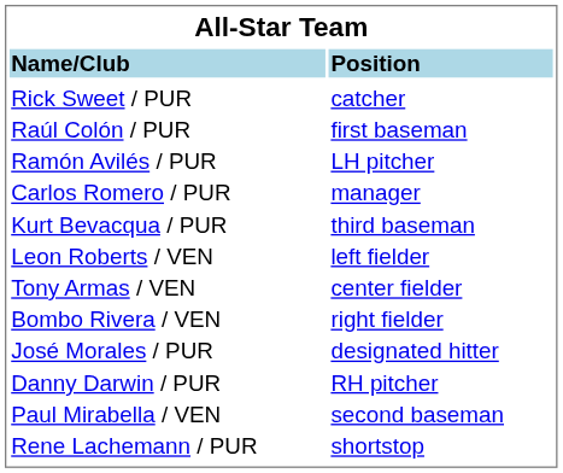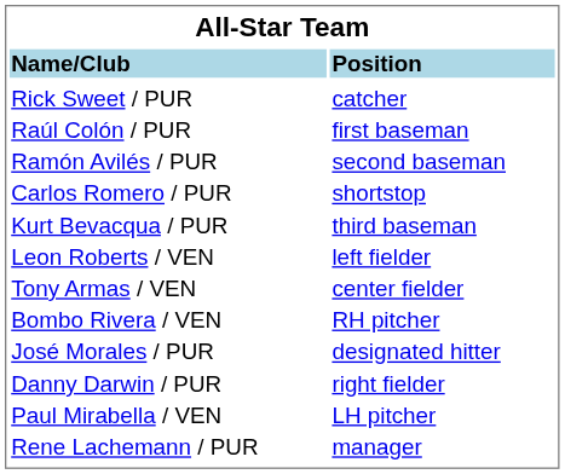Ramón Avilés / PUR | column 2: LH pitcher -> second baseman
Carlos Romero / PUR | column 2: manager -> shortstop
Bombo Rivera / VEN | column 2: right fielder -> RH pitcher
Danny Darwin / PUR | column 2: RH pitcher -> right fielder
Paul Mirabella / VEN | column 2: second baseman -> LH pitcher
Rene Lachemann / PUR | column 2: shortstop -> manager
